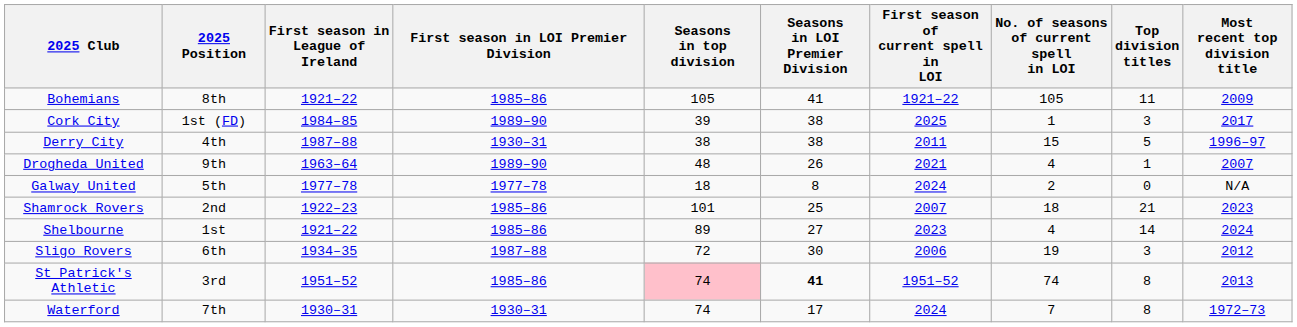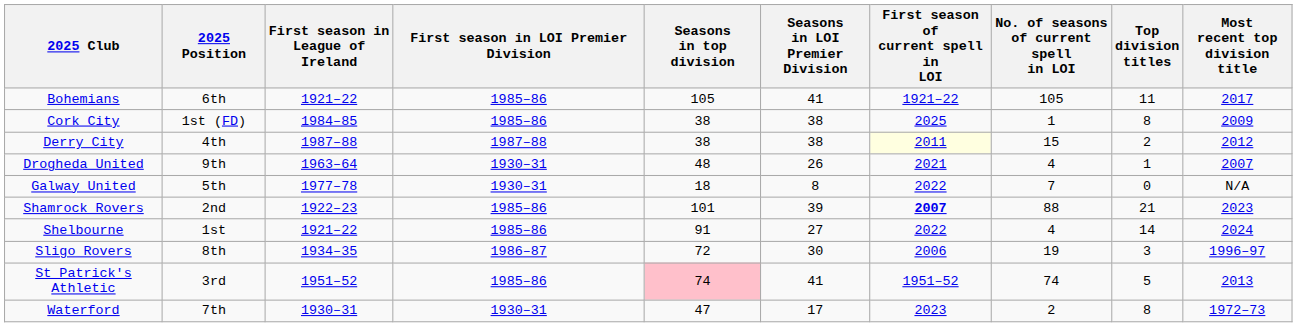Bohemians | 2025 Position: 8th -> 6th
Bohemians | Most recent top division title: 2009 -> 2017
Cork City | First season in LOI Premier Division: 1989–90 -> 1985–86
Cork City | Seasons in top division: 39 -> 38
Cork City | Top division titles: 3 -> 8
Cork City | Most recent top division title: 2017 -> 2009
Derry City | First season in LOI Premier Division: 1930–31 -> 1987–88
Derry City | First season of current spell in LOI: no background -> lightyellow background
Derry City | Top division titles: 5 -> 2
Derry City | Most recent top division title: 1996–97 -> 2012
Drogheda United | First season in LOI Premier Division: 1989–90 -> 1930–31
Galway United | First season in LOI Premier Division: 1977–78 -> 1930–31
Galway United | First season of current spell in LOI: 2024 -> 2022
Galway United | No. of seasons of current spell in LOI: 2 -> 7
Shamrock Rovers | Seasons in LOI Premier Division: 25 -> 39
Shamrock Rovers | First season of current spell in LOI: normal -> bold
Shamrock Rovers | No. of seasons of current spell in LOI: 18 -> 88
Shelbourne | Seasons in top division: 89 -> 91
Shelbourne | First season of current spell in LOI: 2023 -> 2022
Sligo Rovers | 2025 Position: 6th -> 8th
Sligo Rovers | First season in LOI Premier Division: 1987–88 -> 1986–87
Sligo Rovers | Most recent top division title: 2012 -> 1996–97
St Patrick's Athletic | Seasons in LOI Premier Division: bold -> normal
St Patrick's Athletic | Top division titles: 8 -> 5
Waterford | Seasons in top division: 74 -> 47
Waterford | First season of current spell in LOI: 2024 -> 2023
Waterford | No. of seasons of current spell in LOI: 7 -> 2
